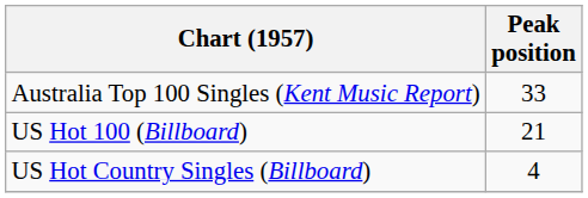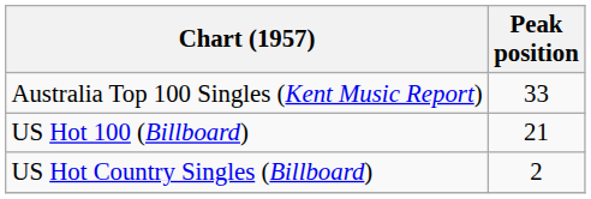US Hot Country Singles (Billboard) | Peak position: 4 -> 2
